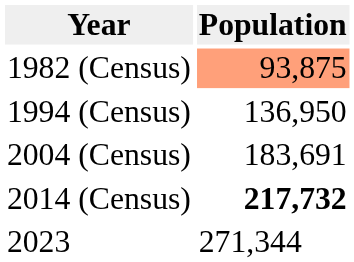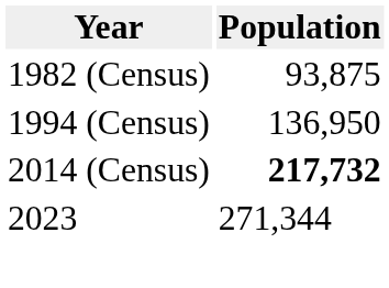1982 (Census) | Population: lightsalmon background -> no background
- row: 2004 (Census) | 183,691
